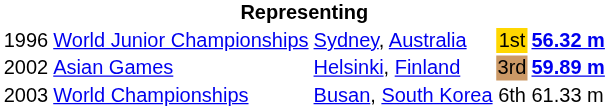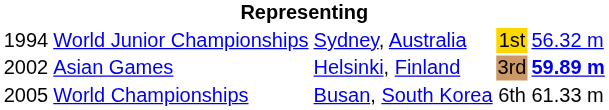World Junior Championships | column 1: 1996 -> 1994
World Junior Championships | column 5: bold -> normal
World Championships | column 1: 2003 -> 2005
